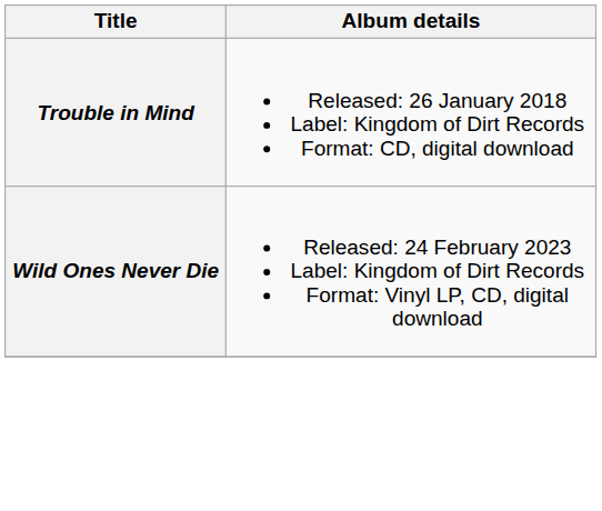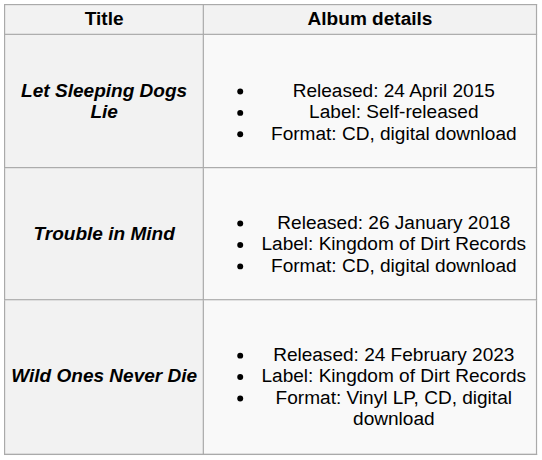+ row: Let Sleeping Dogs Lie | Released: 24 April 2015 Label: Self-released Format: CD, digital download
